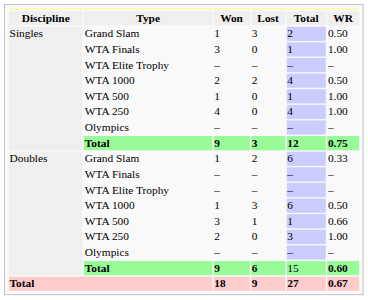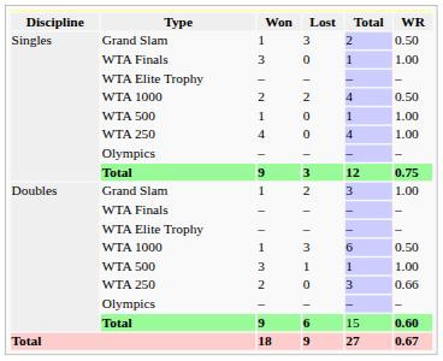Doubles / Grand Slam | Total: 6 -> 3
Doubles / Grand Slam | WR: 0.33 -> 1.00
Doubles / WTA 500 | WR: 0.66 -> 1.00
Doubles / WTA 250 | WR: 1.00 -> 0.66
